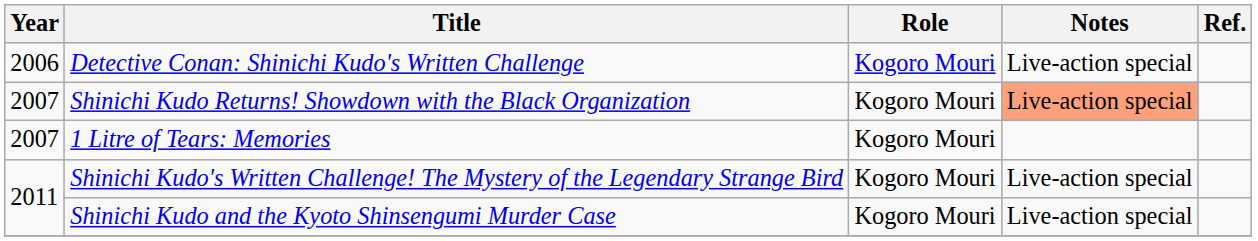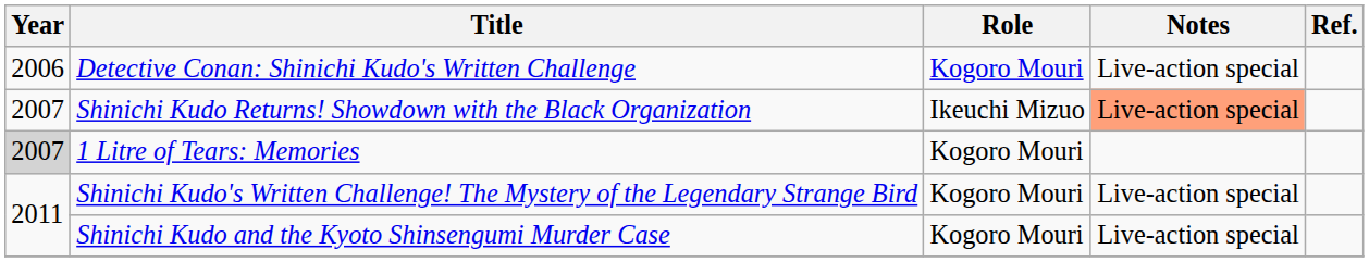Shinichi Kudo Returns! Showdown with the Black Organization | Role: Kogoro Mouri -> Ikeuchi Mizuo
1 Litre of Tears: Memories | Year: no background -> lightgrey background
